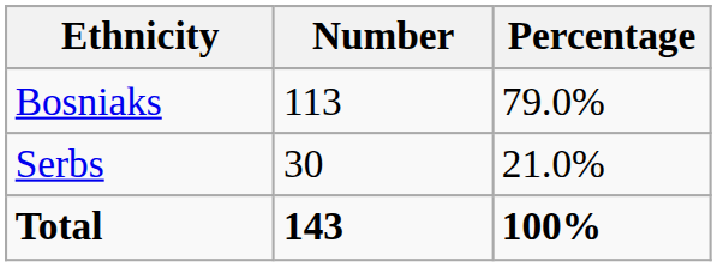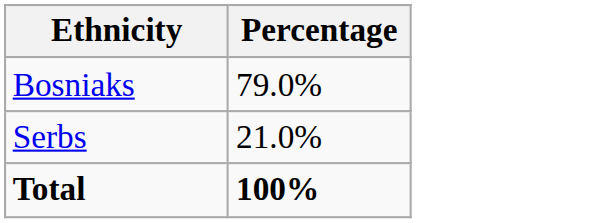- column: Number | 113 | 30 | 143
